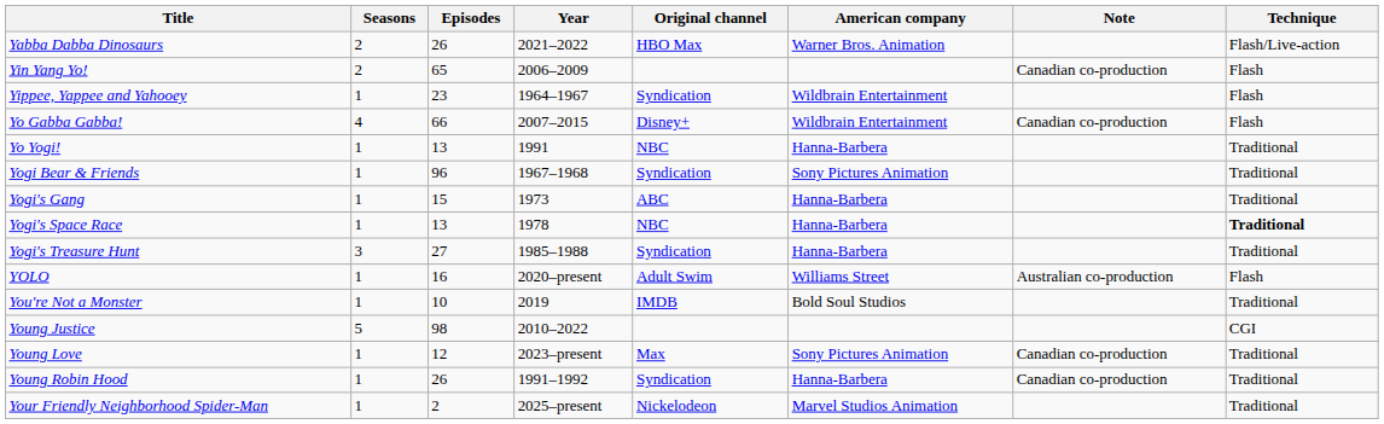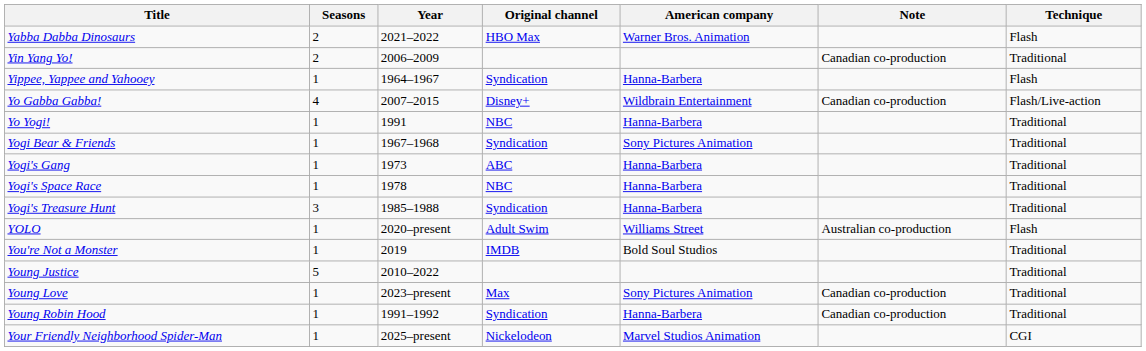- column: Episodes | 26 | 65 | 23 | 66 | 13 | 96 | 15 | 13 | 27 | 16 | 10 | 98 | 12 | 26 | 2
Yabba Dabba Dinosaurs | Technique: Flash/Live-action -> Flash
Yin Yang Yo! | Technique: Flash -> Traditional
Yippee, Yappee and Yahooey | American company: Wildbrain Entertainment -> Hanna-Barbera
Yo Gabba Gabba! | Technique: Flash -> Flash/Live-action
Yogi's Space Race | Technique: bold -> normal
Young Justice | Technique: CGI -> Traditional
Your Friendly Neighborhood Spider-Man | Technique: Traditional -> CGI
